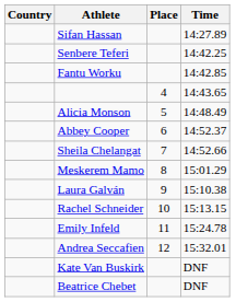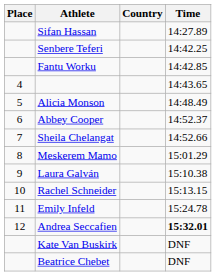columns swapped: Place <-> Country
Andrea Seccafien | Time: normal -> bold
